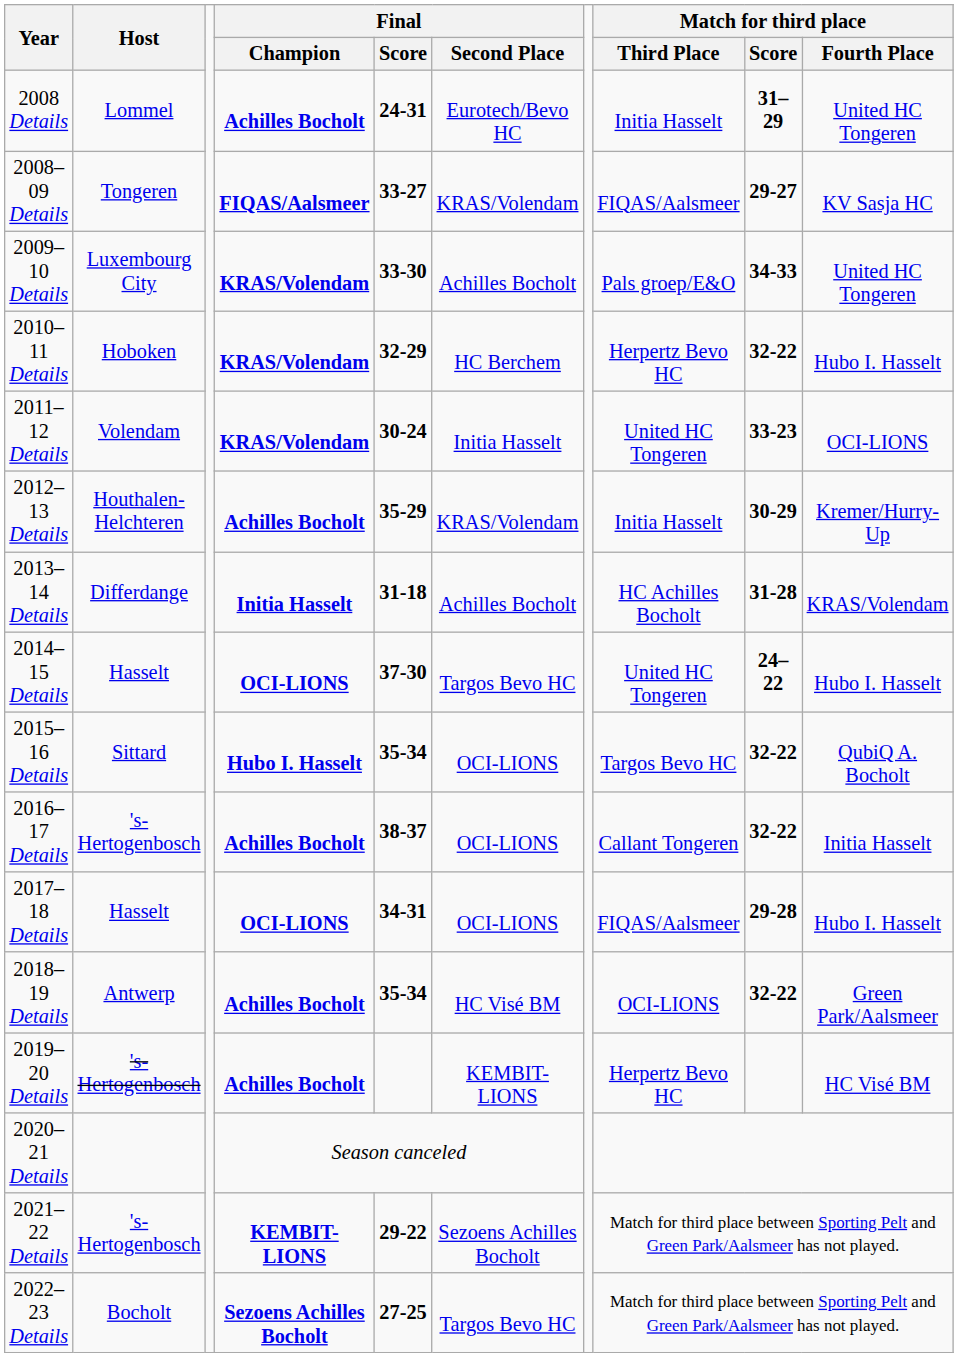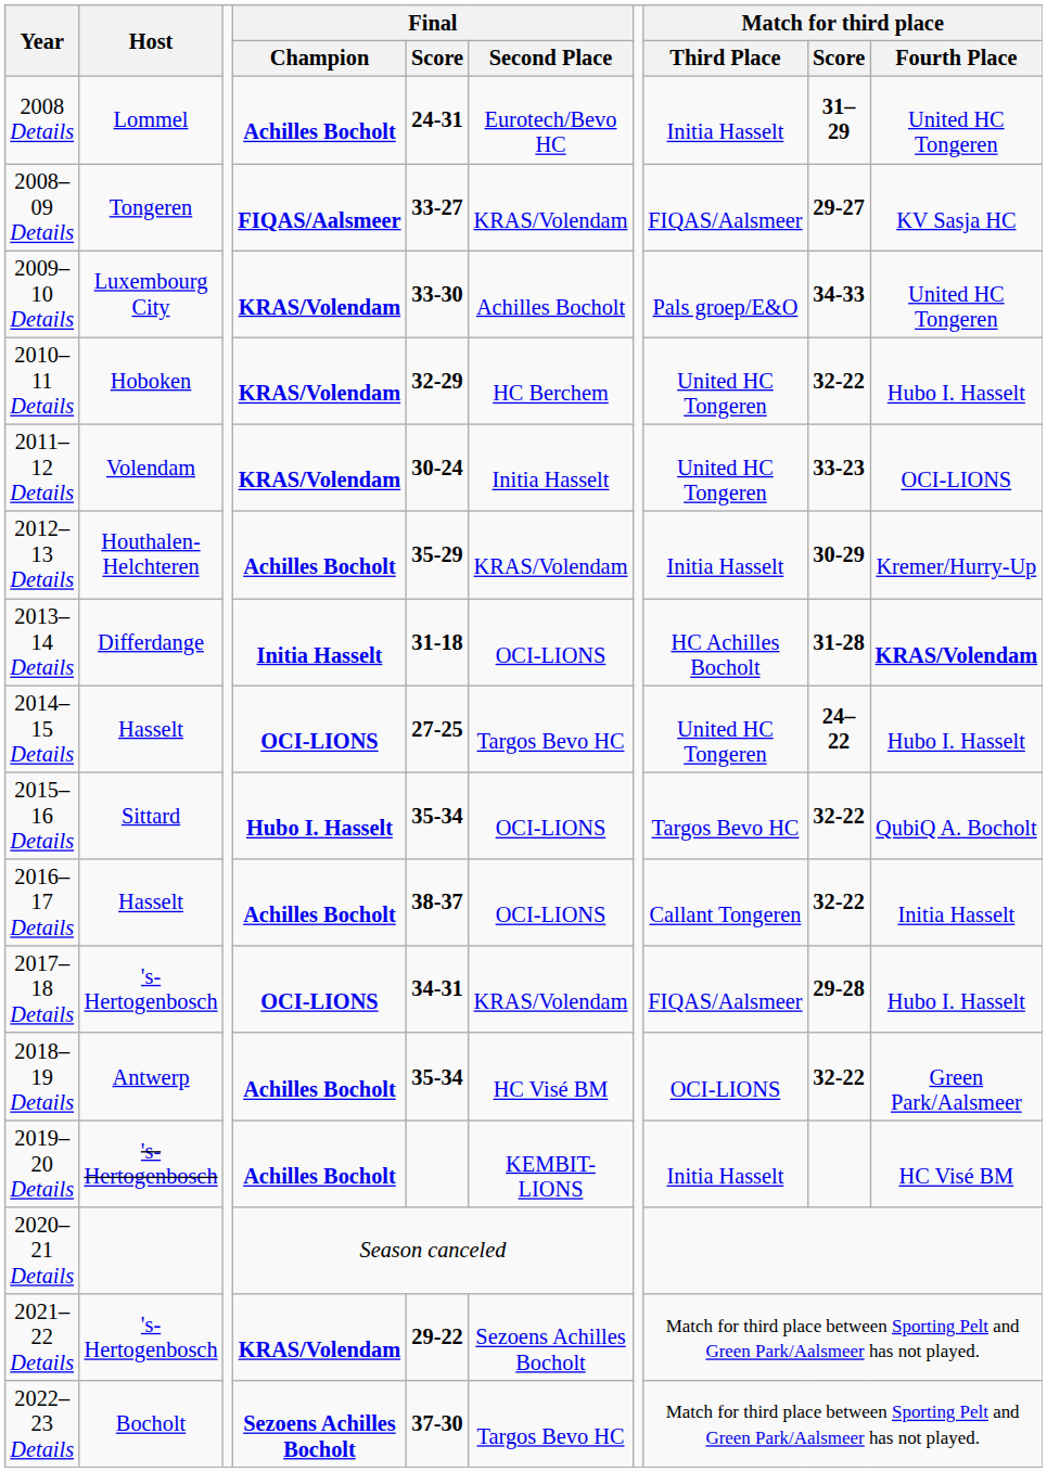2010–11 Details | Match for third place / Third Place: Herpertz Bevo HC -> United HC Tongeren
2013–14 Details | Final / Second Place: Achilles Bocholt -> OCI-LIONS
2013–14 Details | Match for third place / Fourth Place: normal -> bold
2014–15 Details | Final / Score: 37-30 -> 27-25
2016–17 Details | Host: 's-Hertogenbosch -> Hasselt
2017–18 Details | Host: Hasselt -> 's-Hertogenbosch
2017–18 Details | Final / Second Place: OCI-LIONS -> KRAS/Volendam
2019–20 Details | Match for third place / Third Place: Herpertz Bevo HC -> Initia Hasselt
2021–22 Details | Final / Champion: KEMBIT-LIONS -> KRAS/Volendam
2022–23 Details | Final / Score: 27-25 -> 37-30
